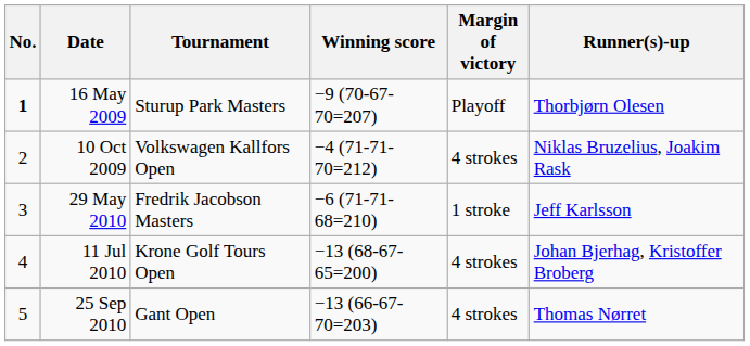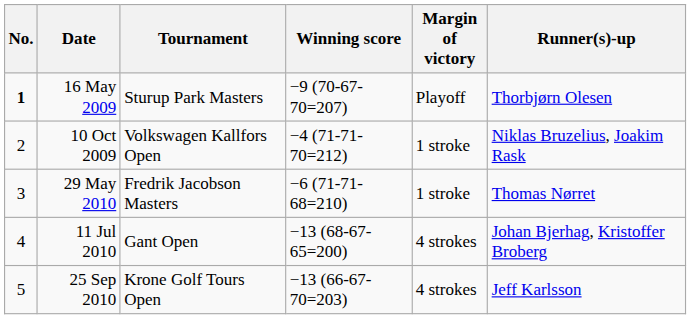10 Oct 2009 | Margin of victory: 4 strokes -> 1 stroke
29 May 2010 | Runner(s)-up: Jeff Karlsson -> Thomas Nørret
11 Jul 2010 | Tournament: Krone Golf Tours Open -> Gant Open
25 Sep 2010 | Tournament: Gant Open -> Krone Golf Tours Open
25 Sep 2010 | Runner(s)-up: Thomas Nørret -> Jeff Karlsson
